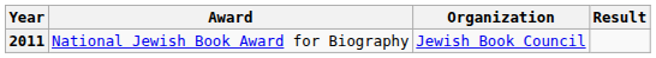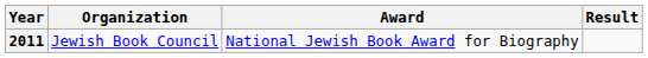columns swapped: Organization <-> Award
